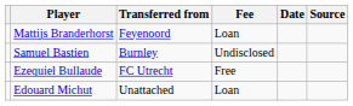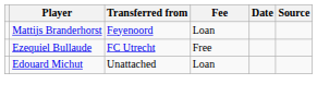- row: Samuel Bastien | Burnley | Undisclosed
